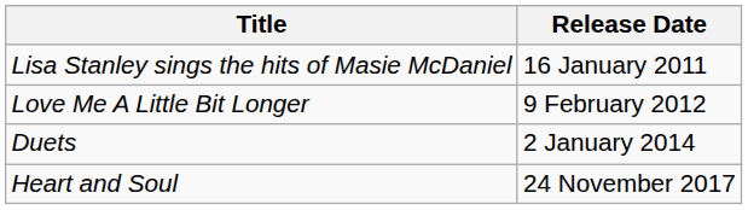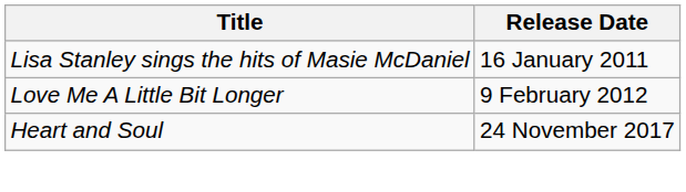- row: Duets | 2 January 2014
